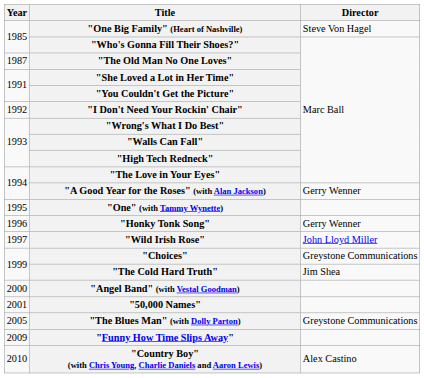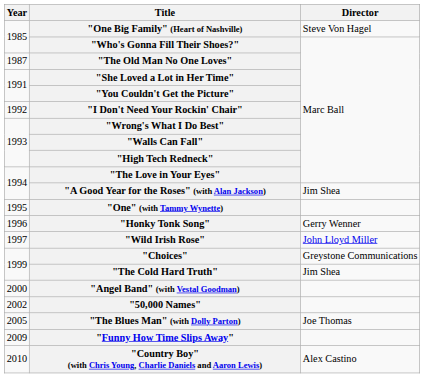"A Good Year for the Roses" (with Alan Jackson) | Director: Gerry Wenner -> Jim Shea
"50,000 Names" | Year: 2001 -> 2002
"The Blues Man" (with Dolly Parton) | Director: Greystone Communications -> Joe Thomas
